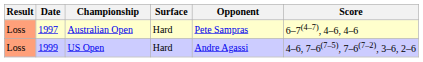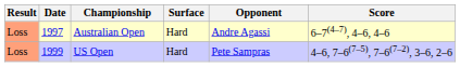Australian Open | Opponent: Pete Sampras -> Andre Agassi
US Open | Opponent: Andre Agassi -> Pete Sampras
